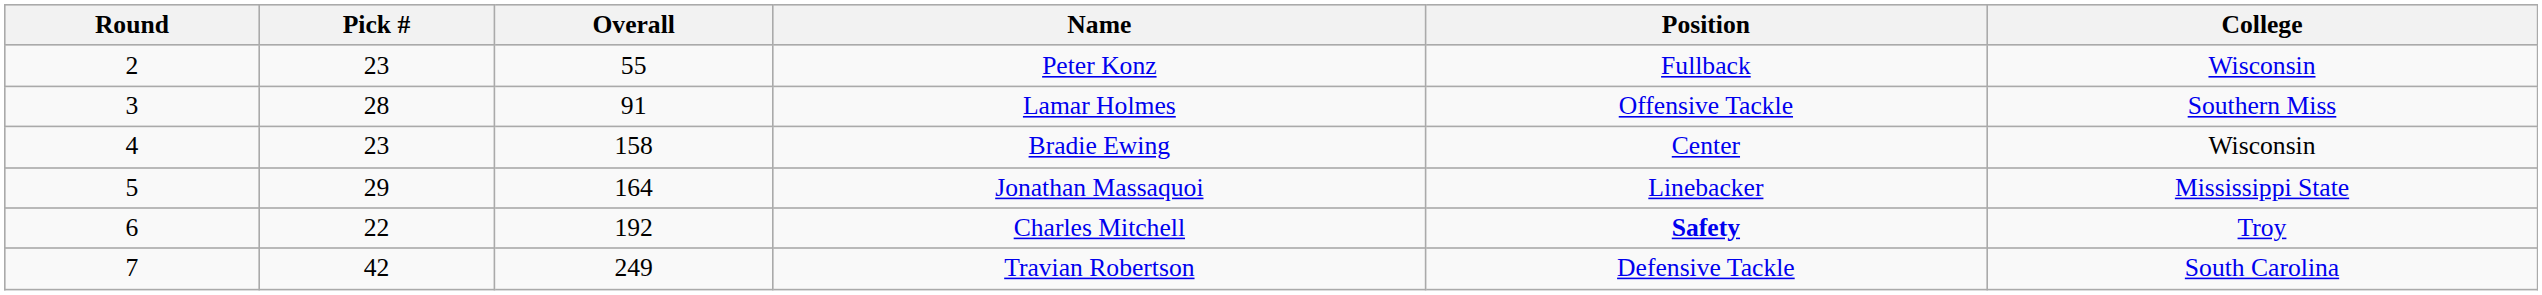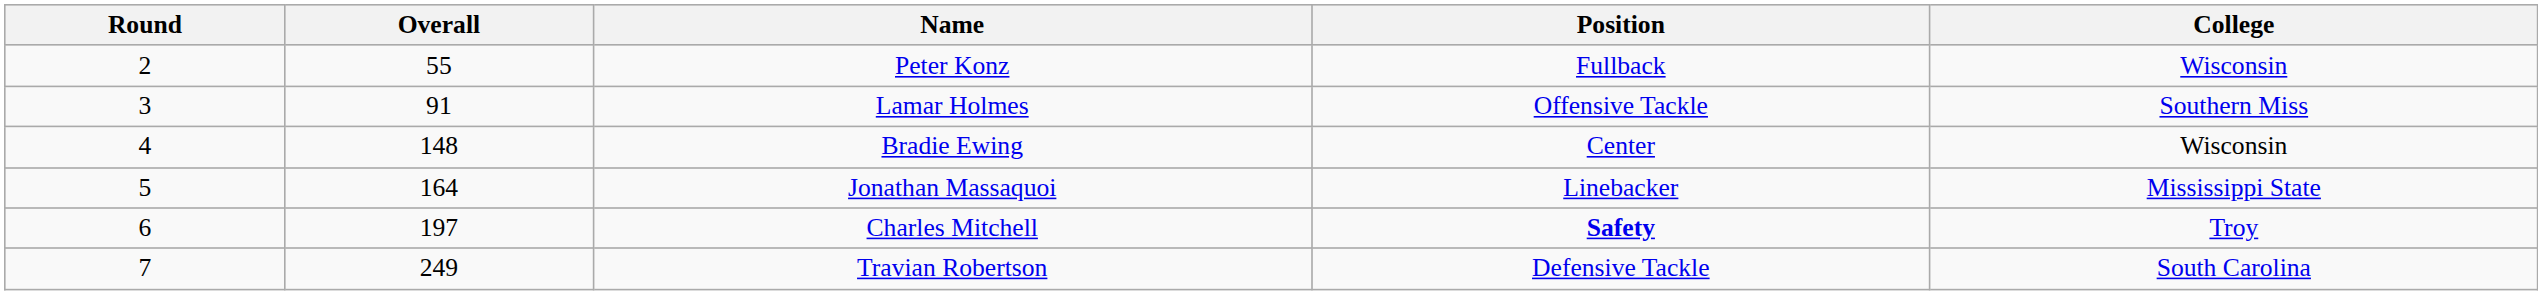- column: Pick # | 23 | 28 | 23 | 29 | 22 | 42
Bradie Ewing | Overall: 158 -> 148
Charles Mitchell | Overall: 192 -> 197
